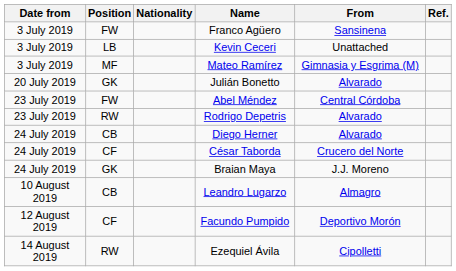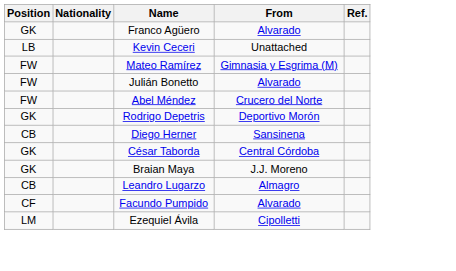- column: Date from | 3 July 2019 | 3 July 2019 | 3 July 2019 | 20 July 2019 | 23 July 2019 | 23 July 2019 | 24 July 2019 | 24 July 2019 | 24 July 2019 | 10 August 2019 | 12 August 2019 | 14 August 2019
Franco Agüero | Position: FW -> GK
Franco Agüero | From: Sansinena -> Alvarado
Mateo Ramírez | Position: MF -> FW
Julián Bonetto | Position: GK -> FW
Abel Méndez | From: Central Córdoba -> Crucero del Norte
Rodrigo Depetris | Position: RW -> GK
Rodrigo Depetris | From: Alvarado -> Deportivo Morón
Diego Herner | From: Alvarado -> Sansinena
César Taborda | Position: CF -> GK
César Taborda | From: Crucero del Norte -> Central Córdoba
Facundo Pumpido | From: Deportivo Morón -> Alvarado
Ezequiel Ávila | Position: RW -> LM
